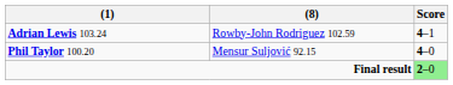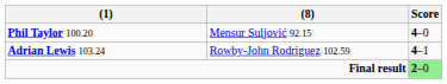rows swapped: Phil Taylor 100.20 <-> Adrian Lewis 103.24
